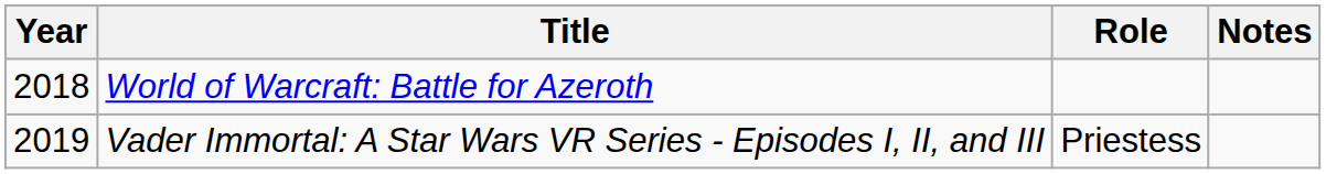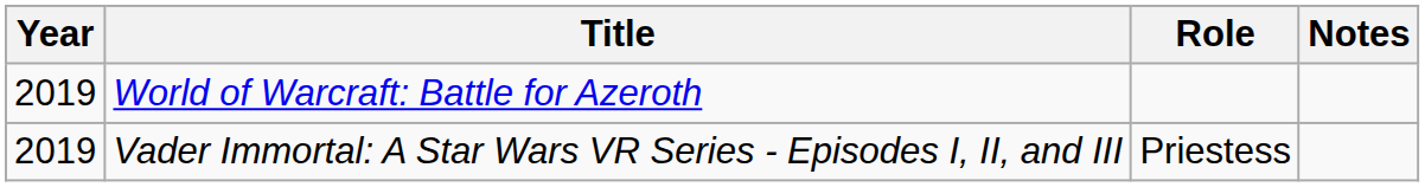World of Warcraft: Battle for Azeroth | Year: 2018 -> 2019
